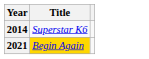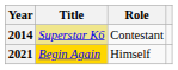+ column: Role | Contestant | Himself
2014 | Title: no background -> khaki background
